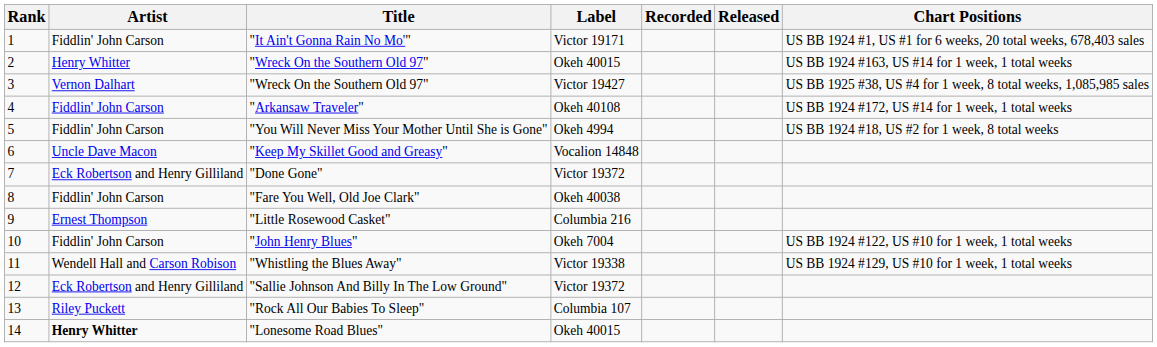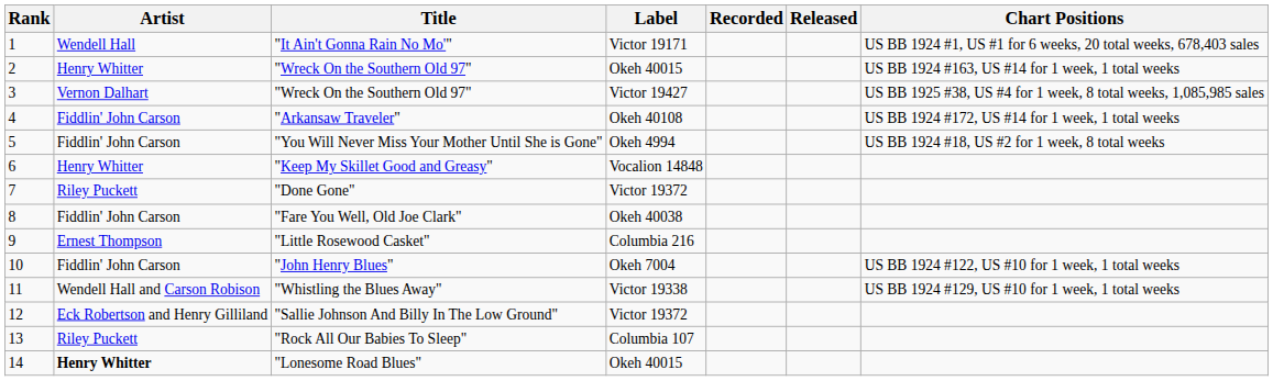"It Ain't Gonna Rain No Mo'" | Artist: Fiddlin' John Carson -> Wendell Hall
"Keep My Skillet Good and Greasy" | Artist: Uncle Dave Macon -> Henry Whitter
"Done Gone" | Artist: Eck Robertson and Henry Gilliland -> Riley Puckett
